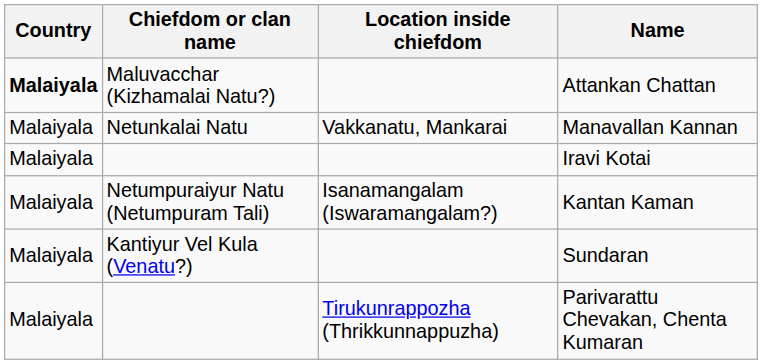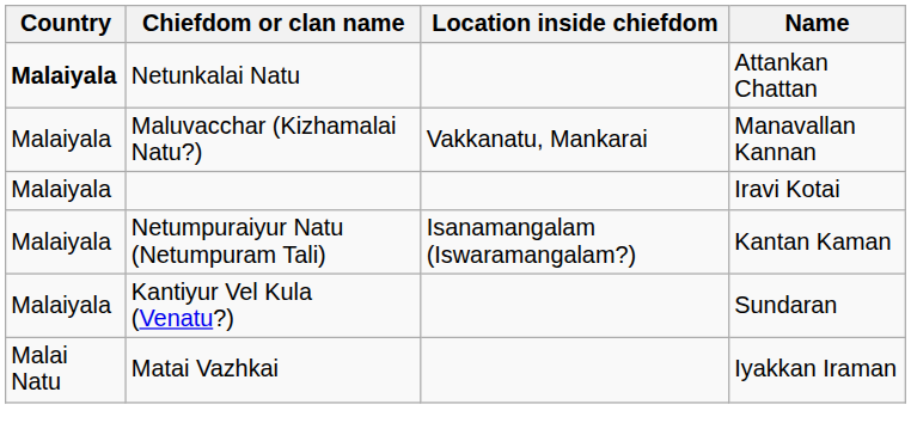Attankan Chattan | Chiefdom or clan name: Maluvacchar (Kizhamalai Natu?) -> Netunkalai Natu
Manavallan Kannan | Chiefdom or clan name: Netunkalai Natu -> Maluvacchar (Kizhamalai Natu?)
- row: Malaiyala | Tirukunrappozha (Thrikkunnappuzha) | Parivarattu Chevakan, Chenta Kumaran
+ row: Malai Natu | Matai Vazhkai | Iyakkan Iraman
